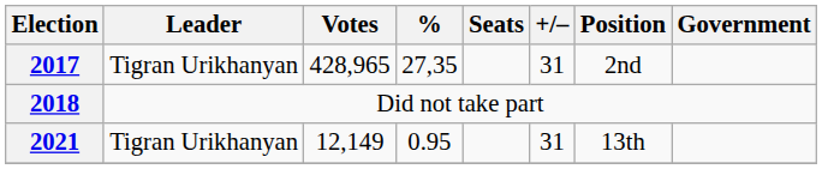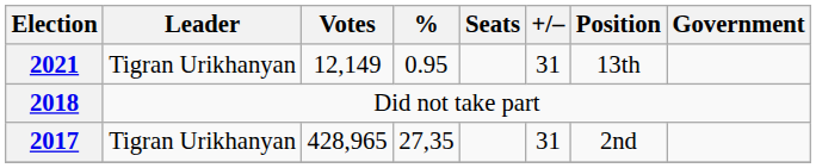rows swapped: 2017 <-> 2021
